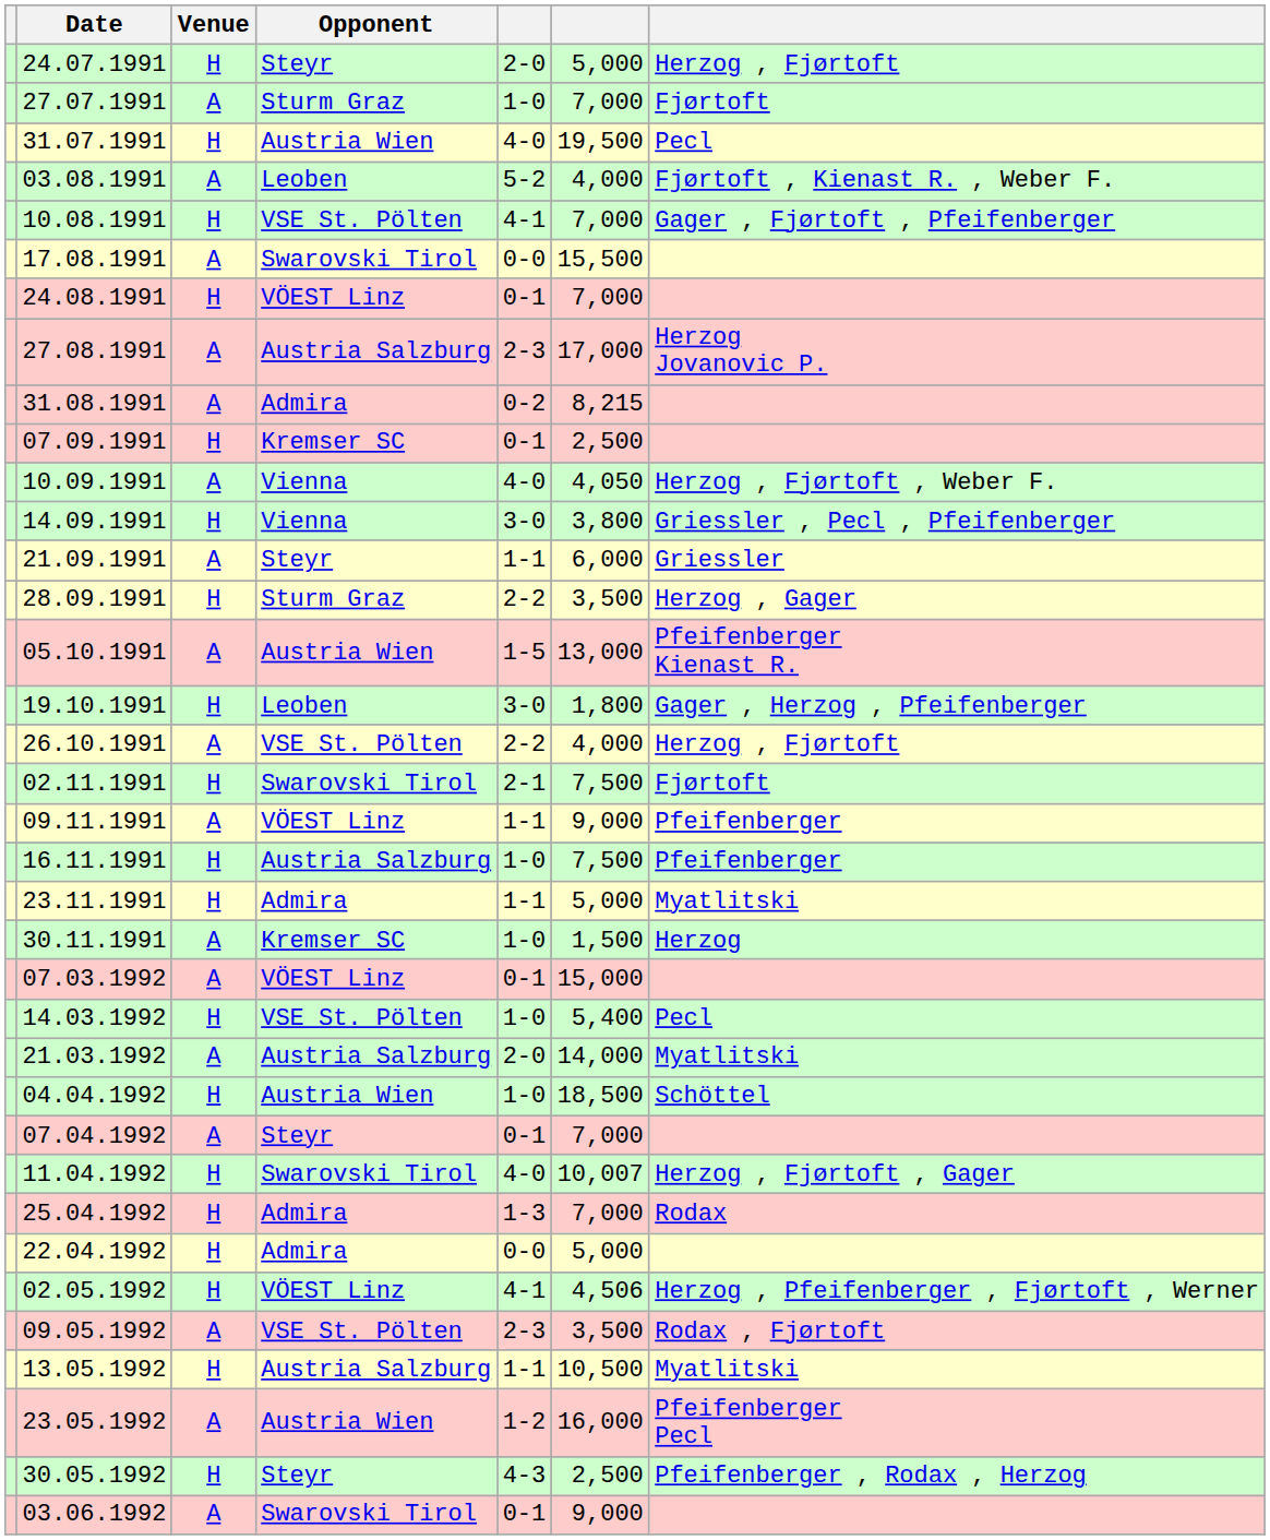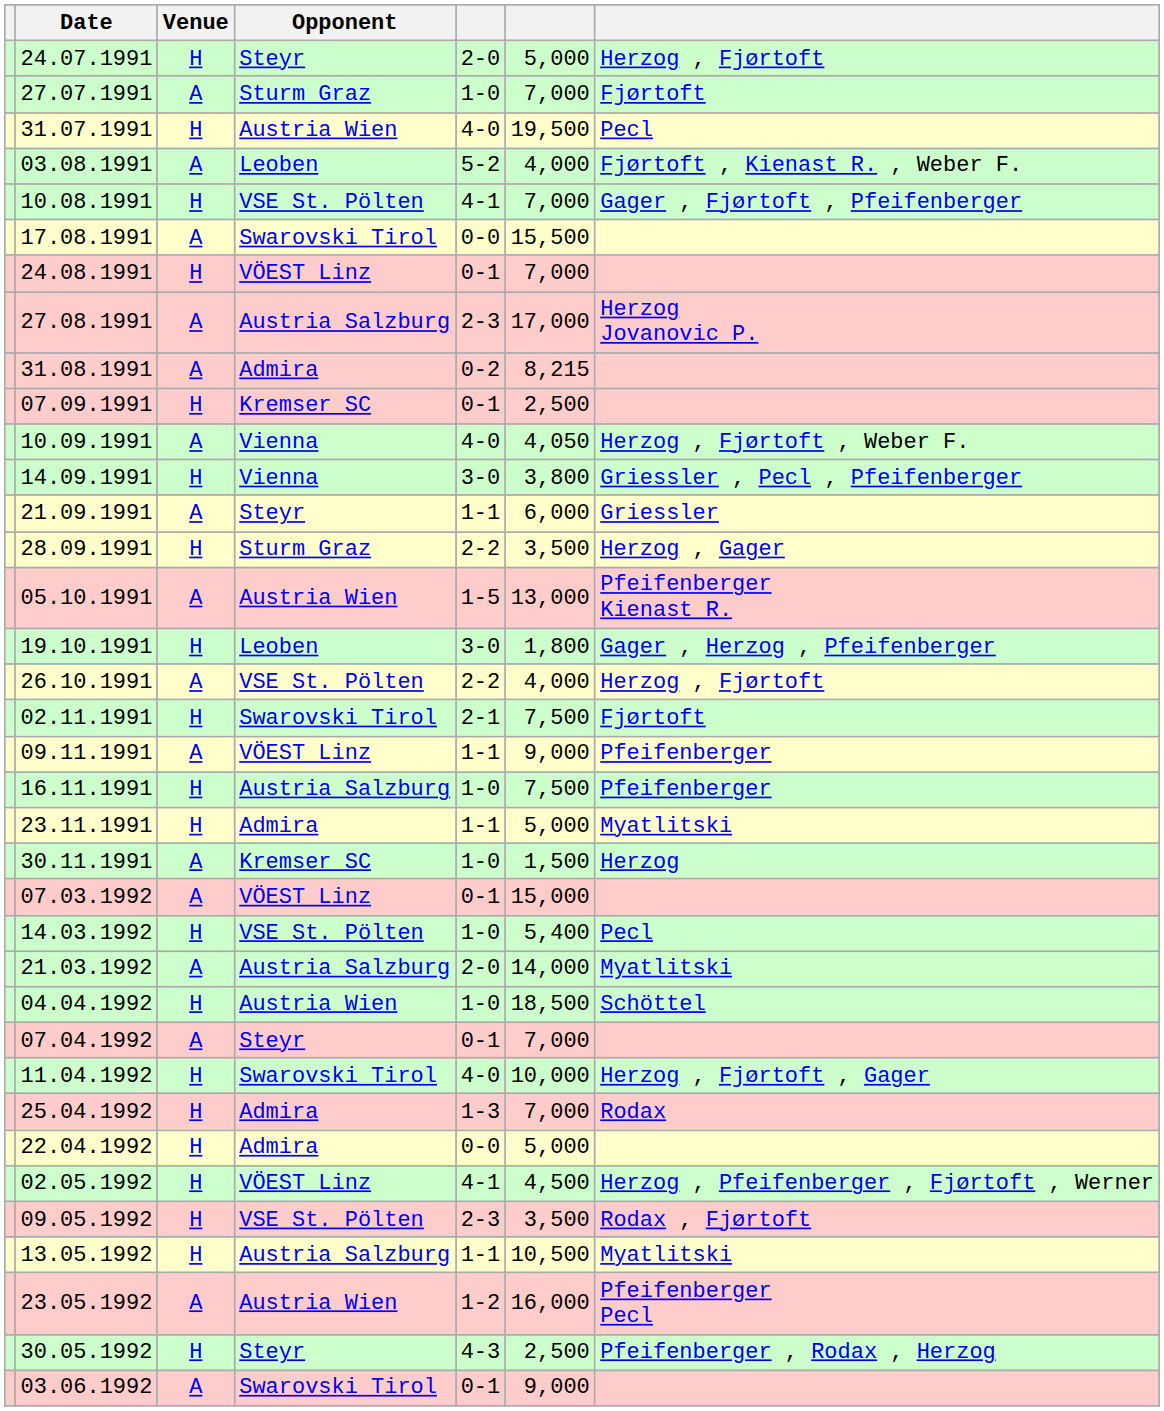11.04.1992 | column 6: 10,007 -> 10,000
02.05.1992 | column 6: 4,506 -> 4,500
09.05.1992 | Venue: A -> H
